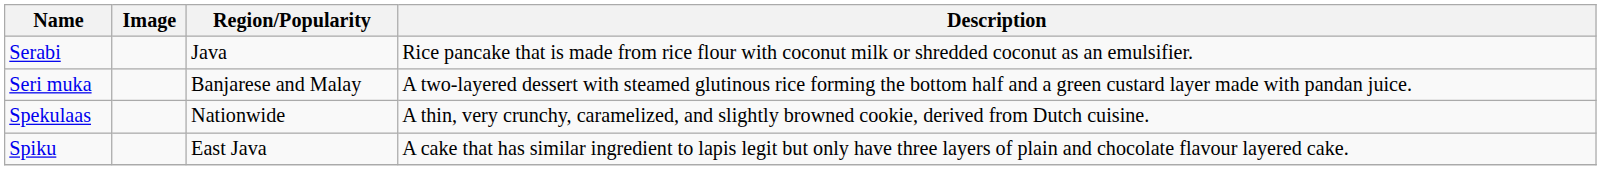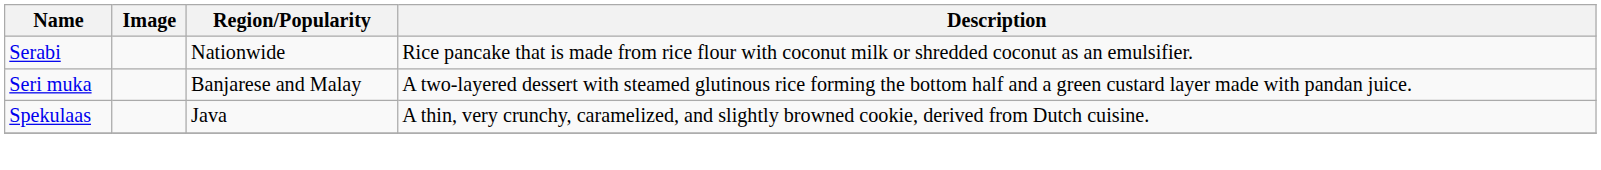Serabi | Region/Popularity: Java -> Nationwide
Spekulaas | Region/Popularity: Nationwide -> Java
- row: Spiku | East Java | A cake that has similar ingredient to lapis legit but only have three layers of plain and chocolate flavour layered cake.
